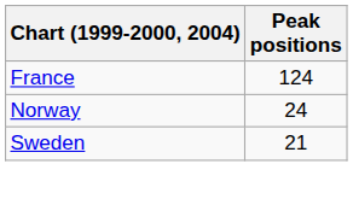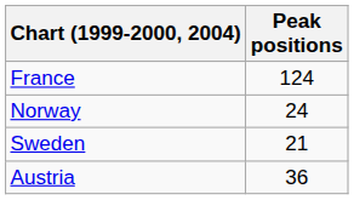+ row: Austria | 36
